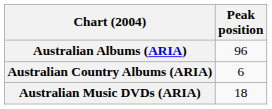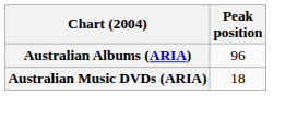- row: Australian Country Albums (ARIA) | 6
